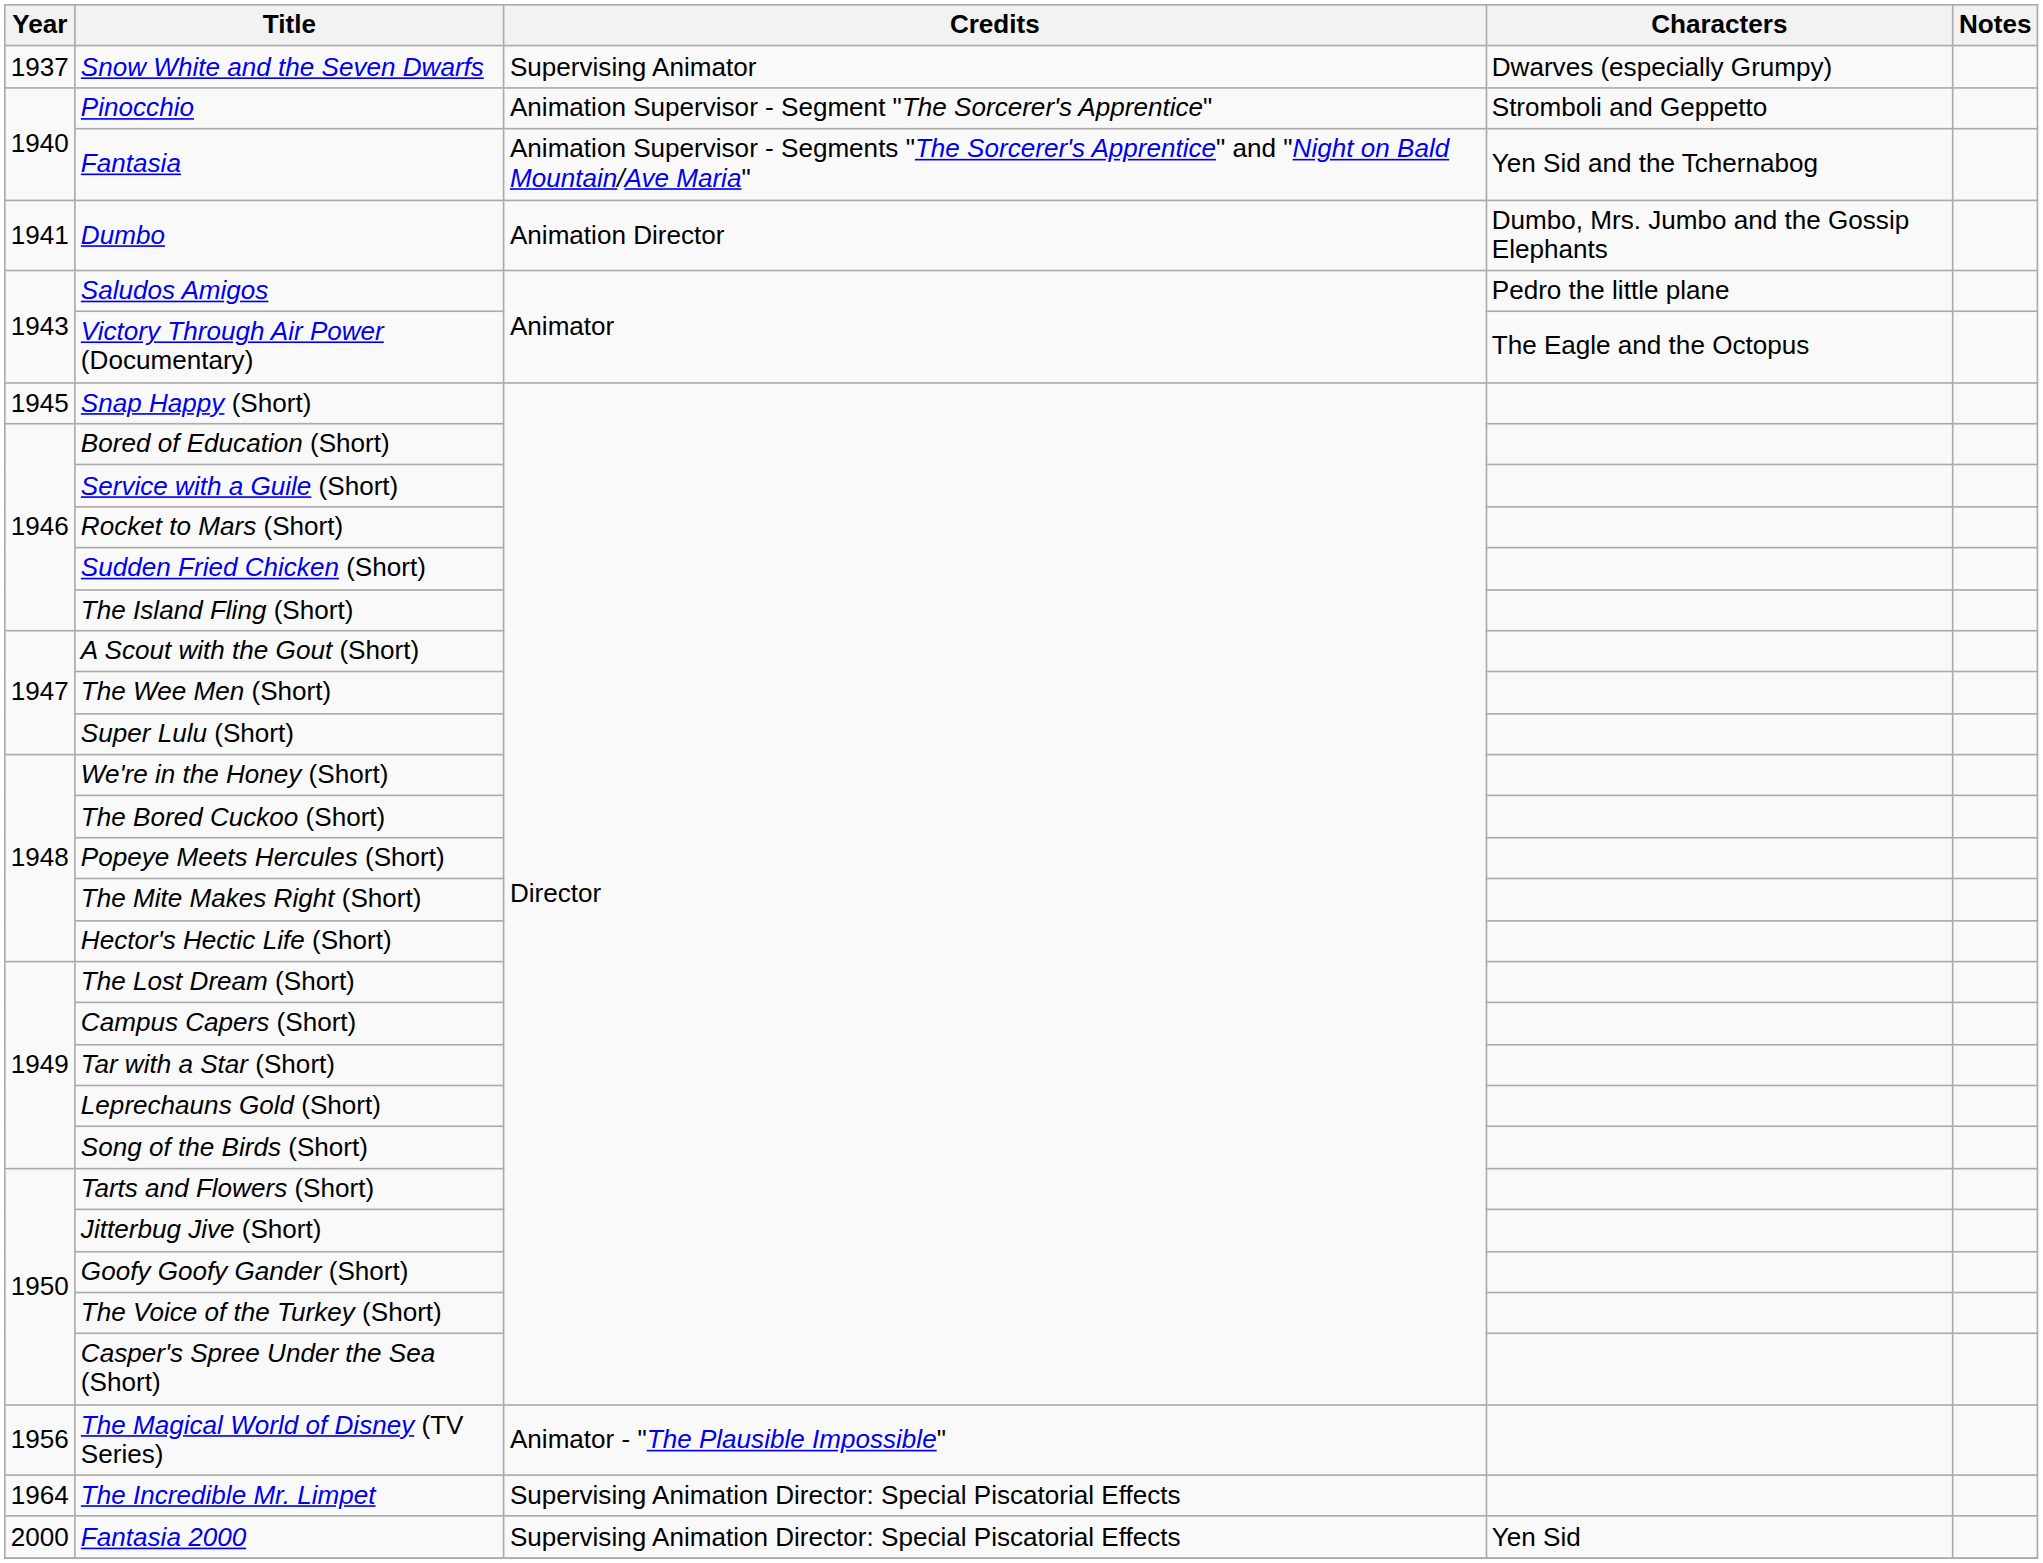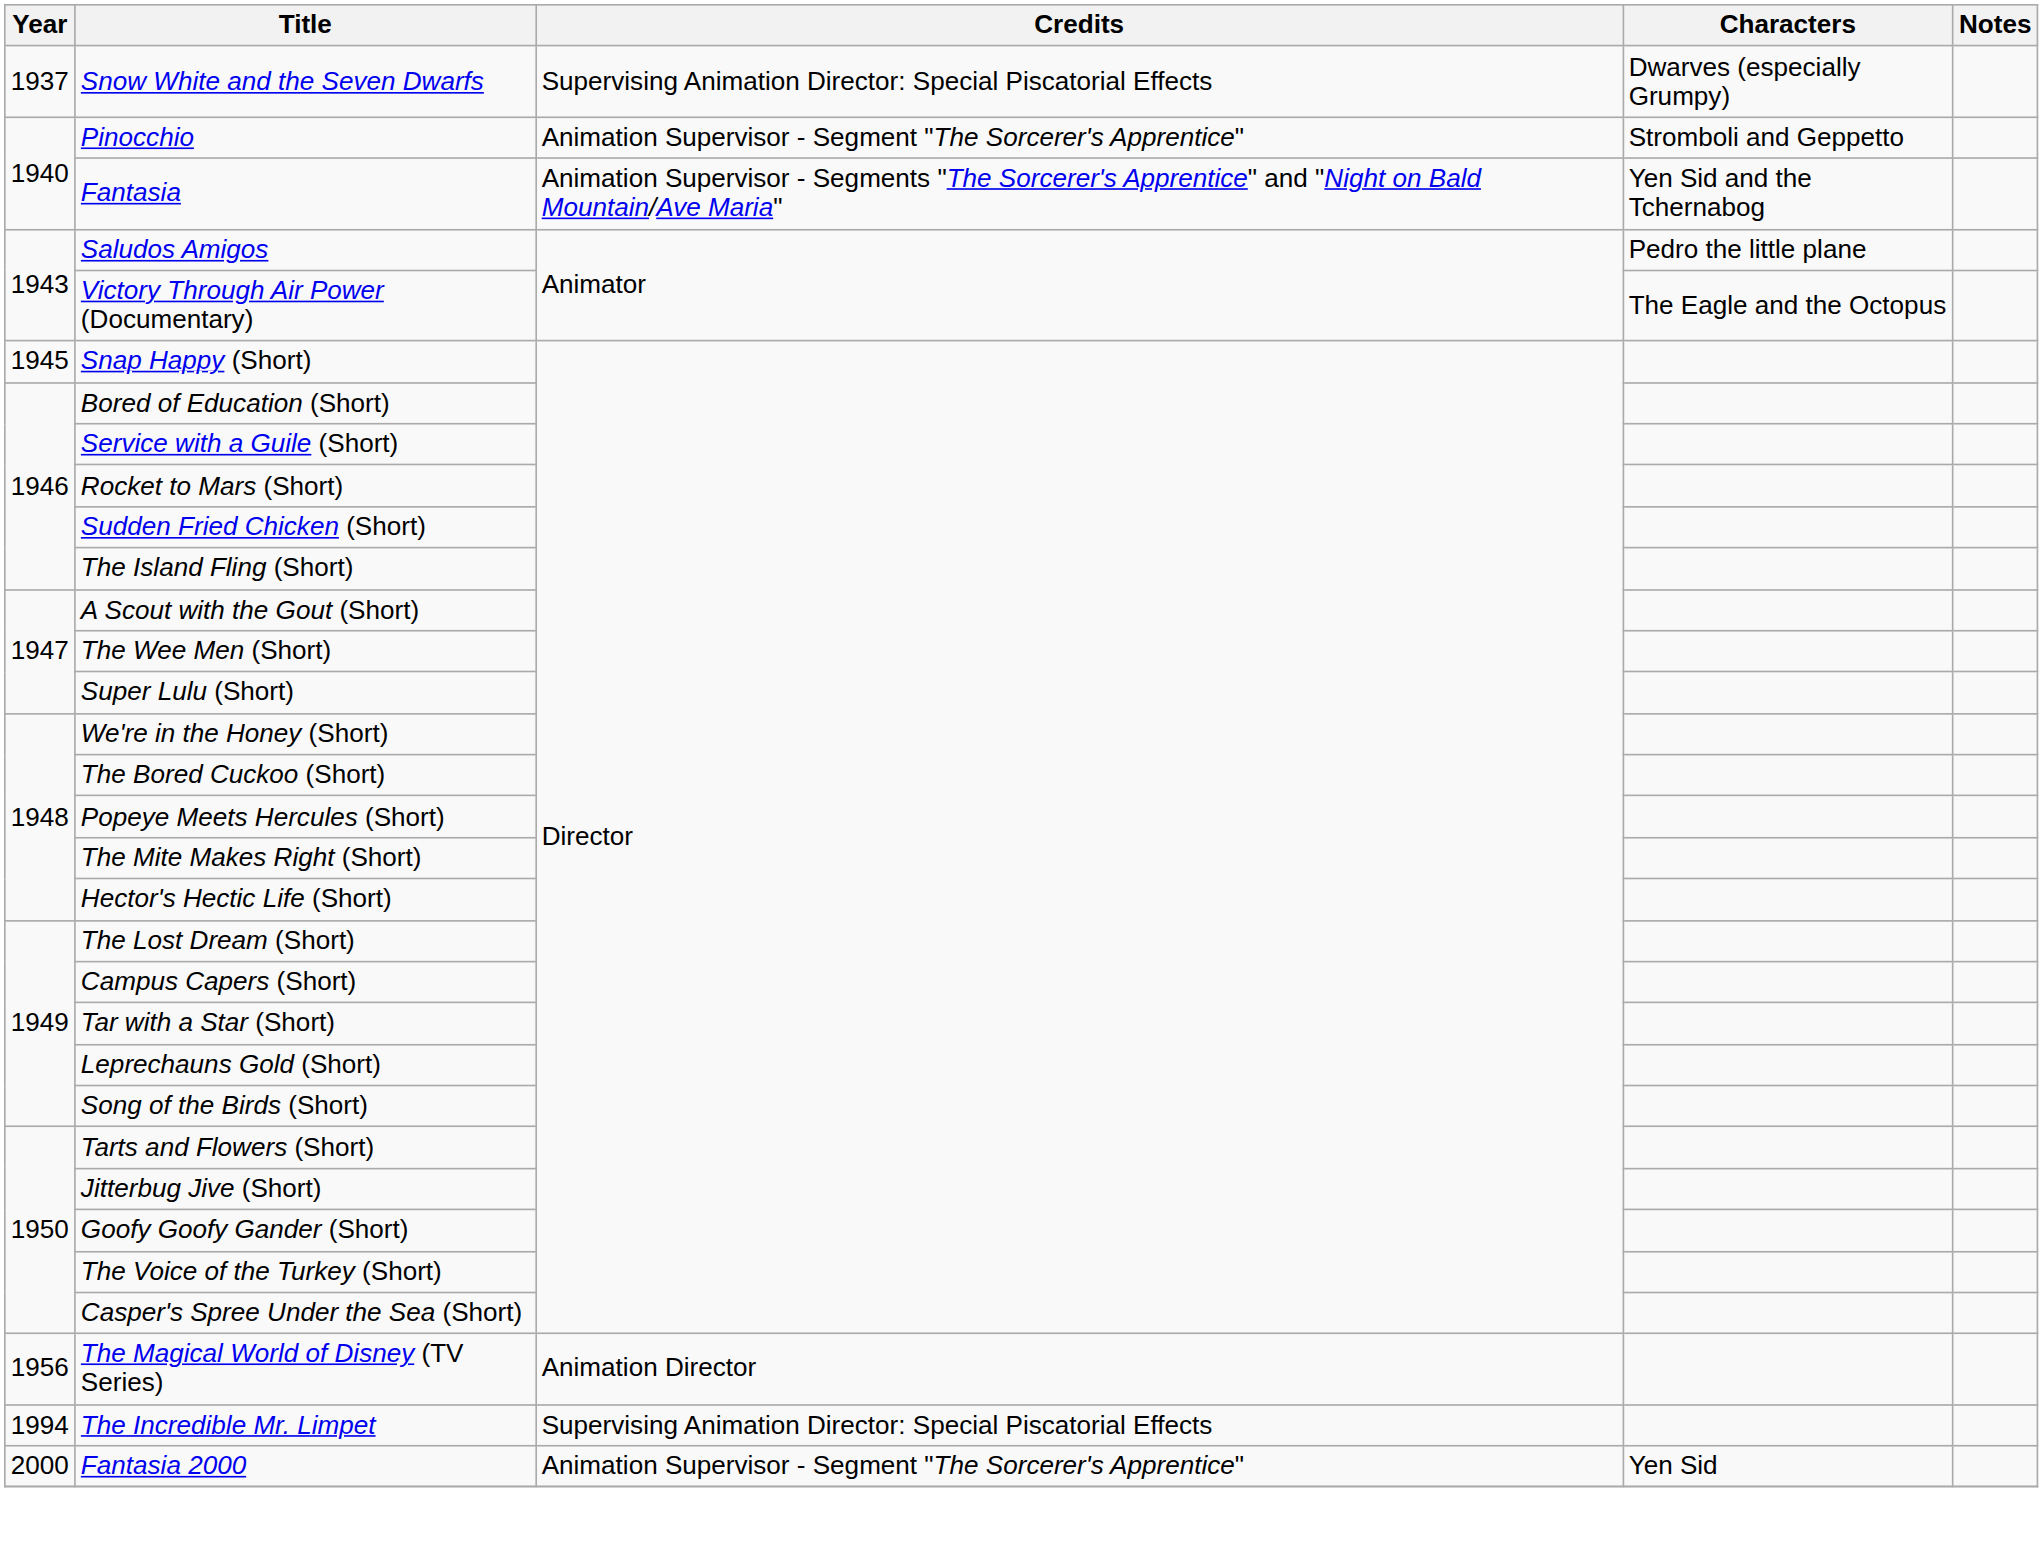Snow White and the Seven Dwarfs | Credits: Supervising Animator -> Supervising Animation Director: Special Piscatorial Effects
- row: 1941 | Dumbo | Animation Director | Dumbo, Mrs. Jumbo and the Gossip Elephants
The Magical World of Disney (TV Series) | Credits: Animator - "The Plausible Impossible" -> Animation Director
The Incredible Mr. Limpet | Year: 1964 -> 1994
Fantasia 2000 | Credits: Supervising Animation Director: Special Piscatorial Effects -> Animation Supervisor - Segment "The Sorcerer's Apprentice"
